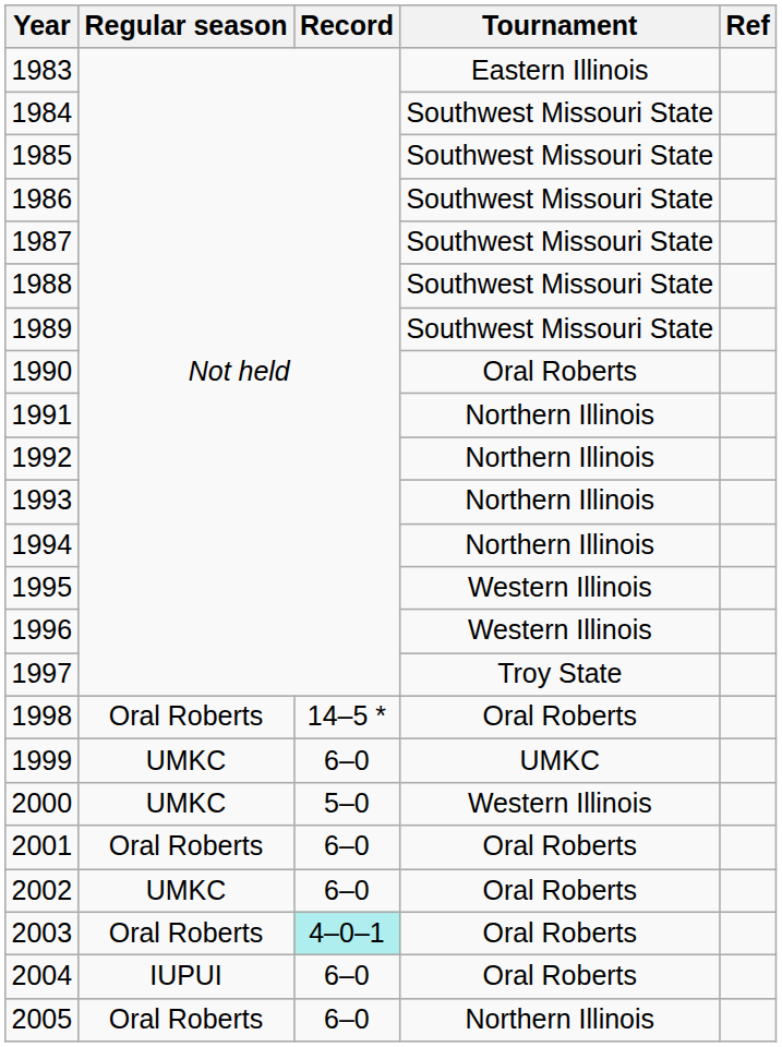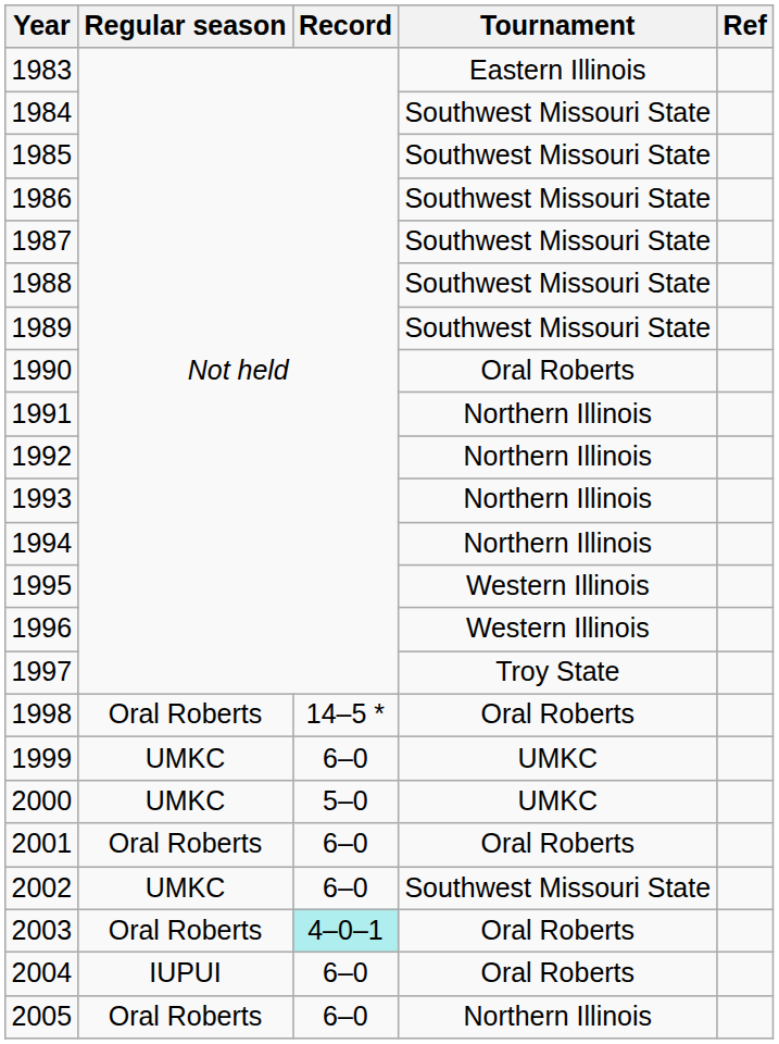2000 | Tournament: Western Illinois -> UMKC
2002 | Tournament: Oral Roberts -> Southwest Missouri State
